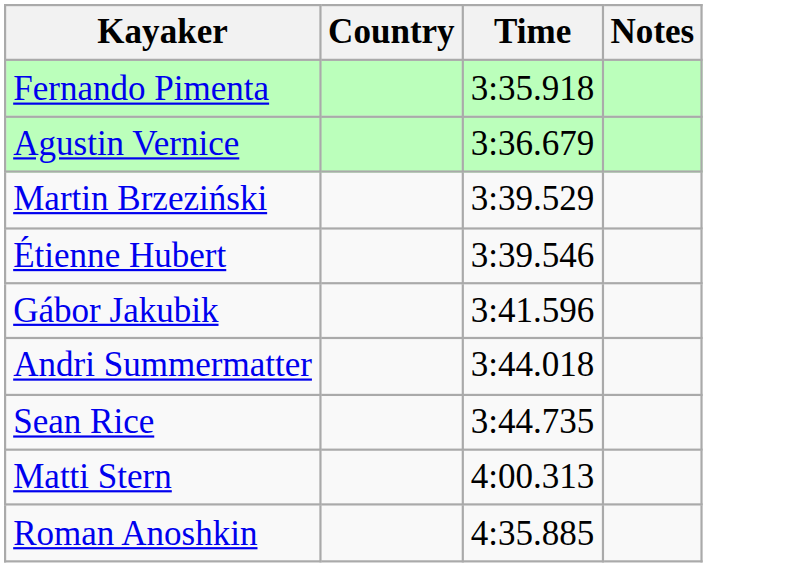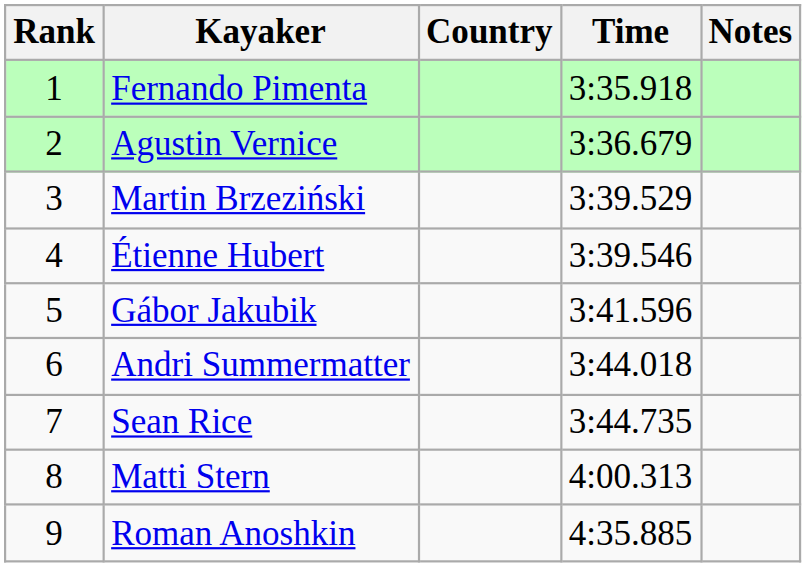+ column: Rank | 1 | 2 | 3 | 4 | 5 | 6 | 7 | 8 | 9
